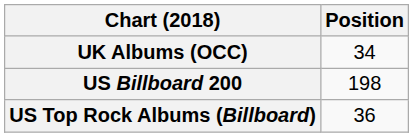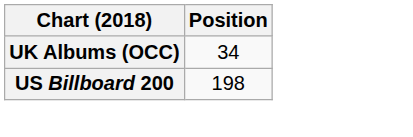- row: US Top Rock Albums (Billboard) | 36
